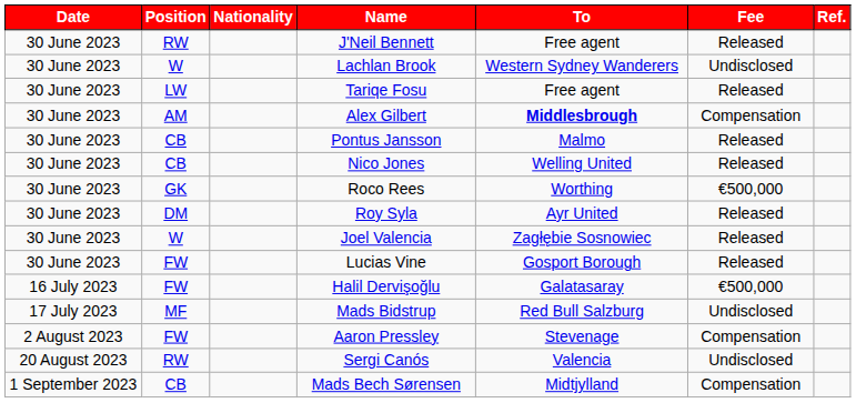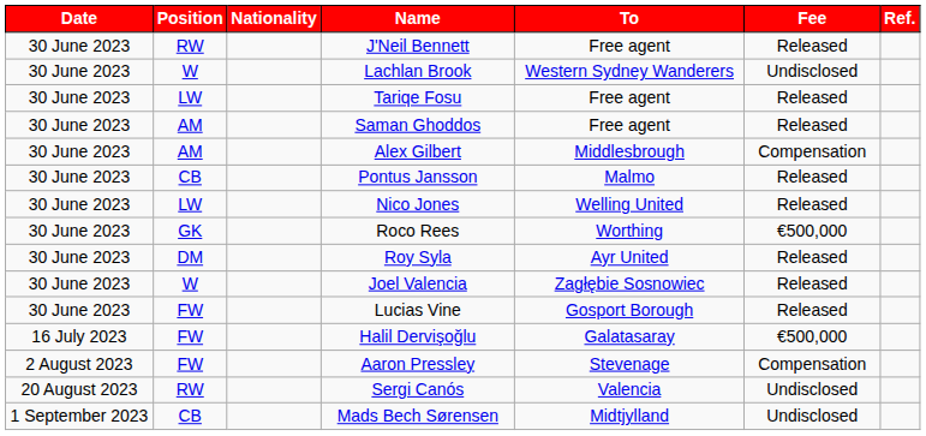+ row: 30 June 2023 | AM | Saman Ghoddos | Free agent | Released
Alex Gilbert | To: bold -> normal
Nico Jones | Position: CB -> LW
- row: 17 July 2023 | MF | Mads Bidstrup | Red Bull Salzburg | Undisclosed
Mads Bech Sørensen | Fee: Compensation -> Undisclosed
